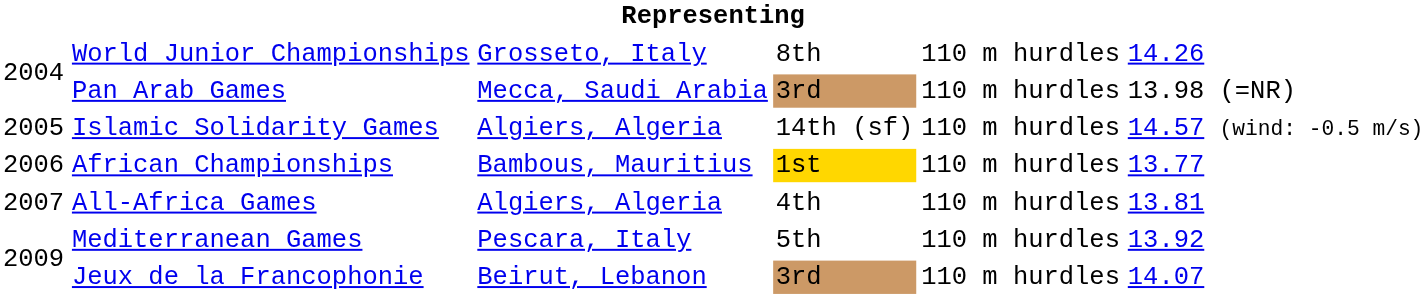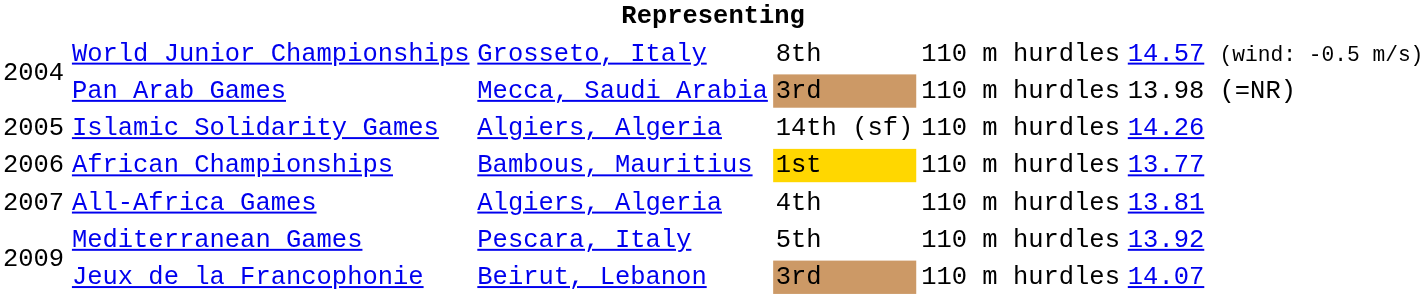World Junior Championships | column 6: 14.26 -> 14.57 (wind: -0.5 m/s)
Islamic Solidarity Games | column 6: 14.57 (wind: -0.5 m/s) -> 14.26
